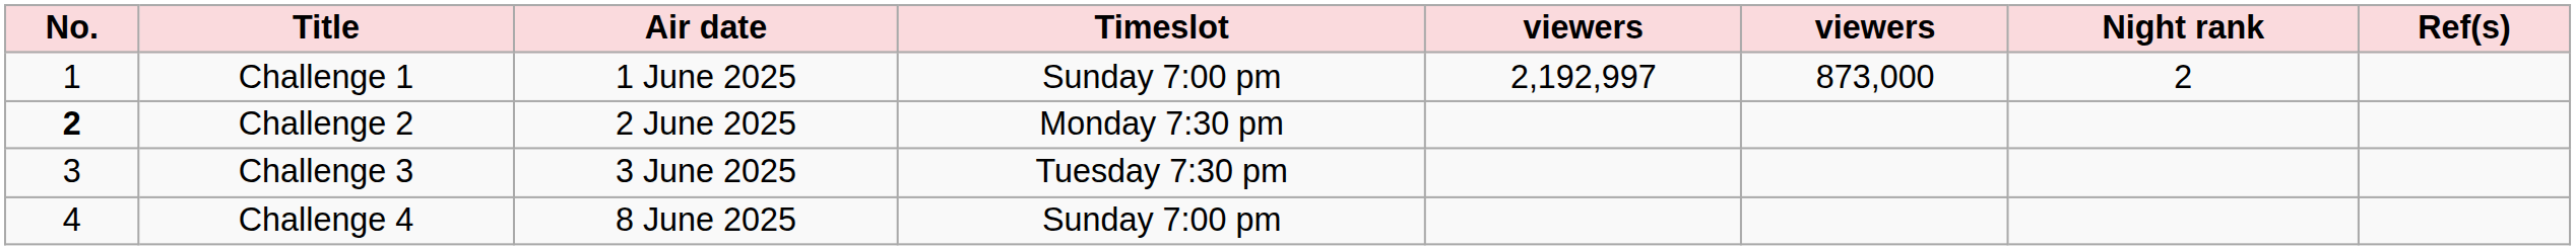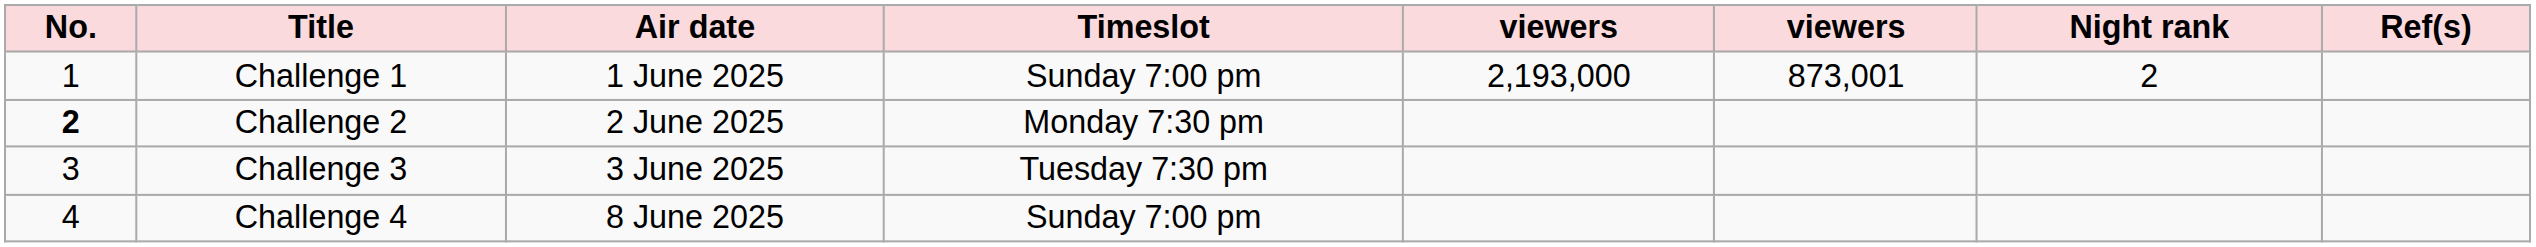Challenge 1 | column 5: 2,192,997 -> 2,193,000
Challenge 1 | column 6: 873,000 -> 873,001
